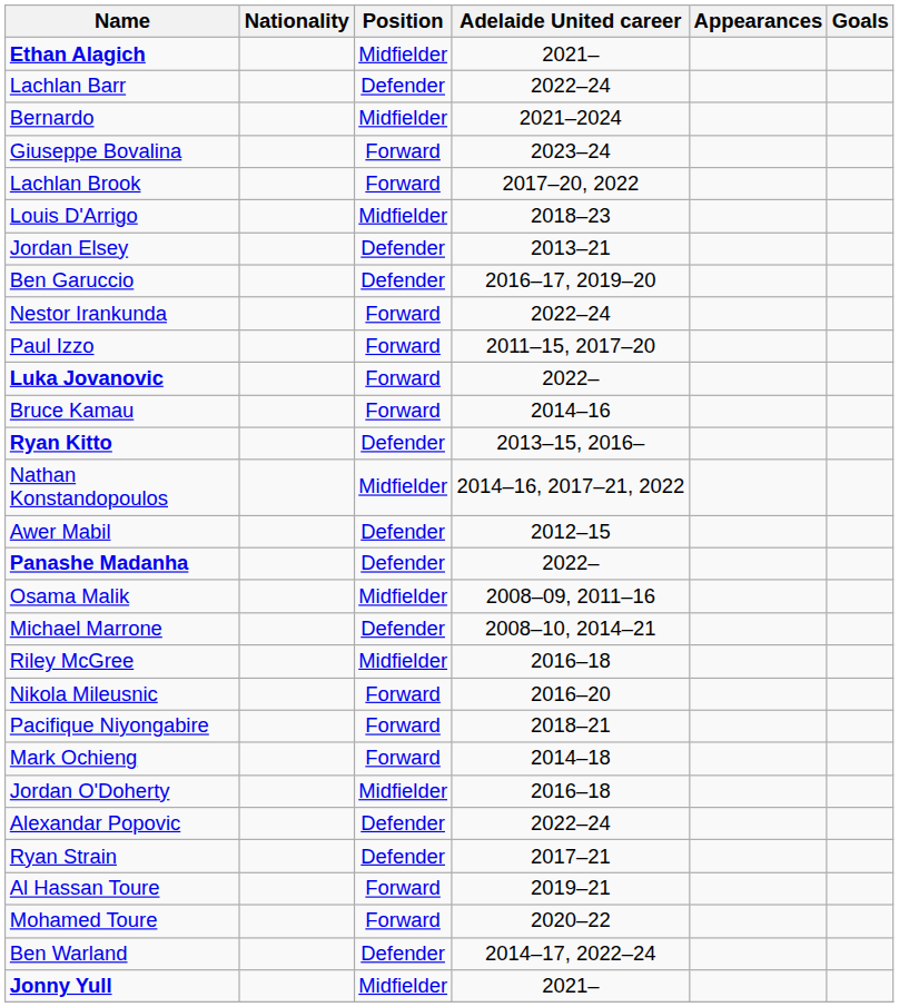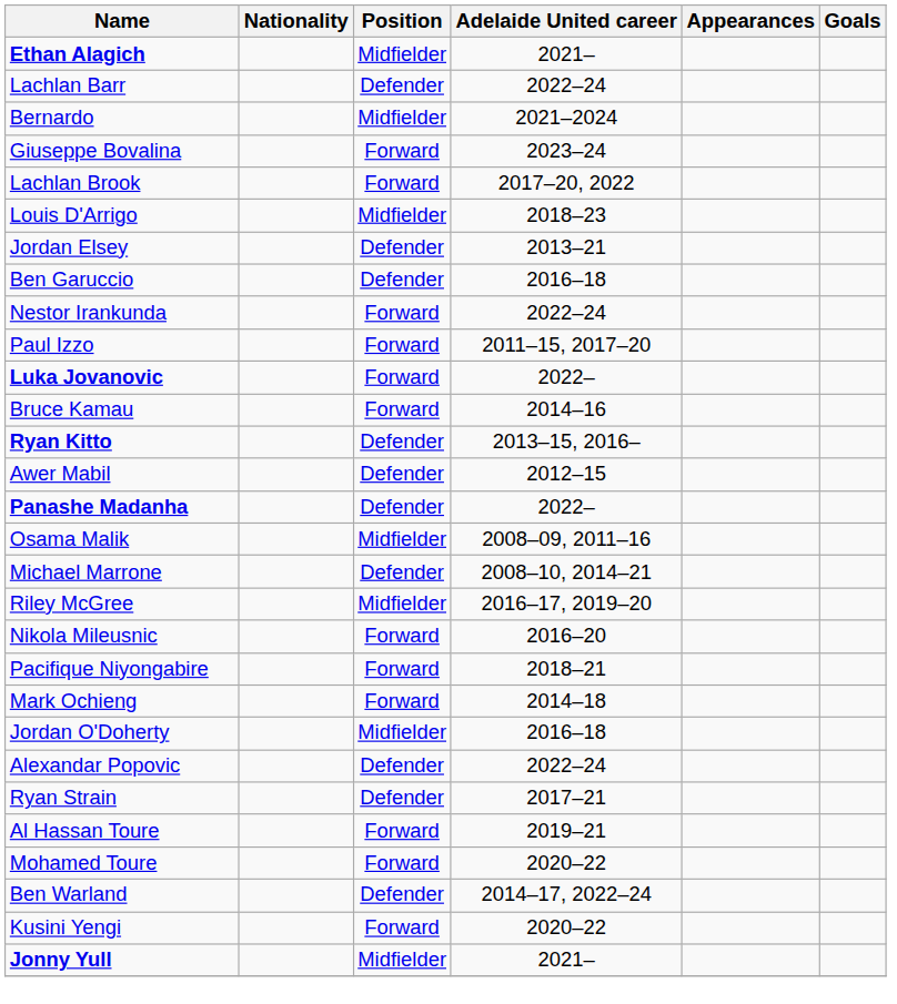Ben Garuccio | Adelaide United career: 2016–17, 2019–20 -> 2016–18
- row: Nathan Konstandopoulos | Midfielder | 2014–16, 2017–21, 2022
Riley McGree | Adelaide United career: 2016–18 -> 2016–17, 2019–20
+ row: Kusini Yengi | Forward | 2020–22
